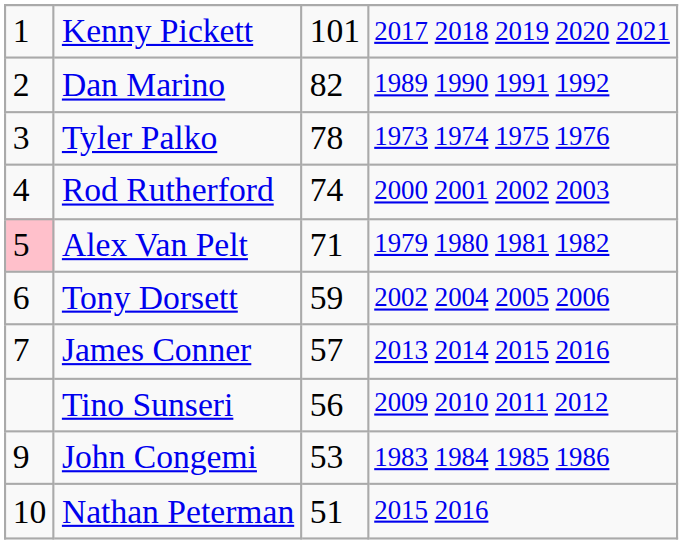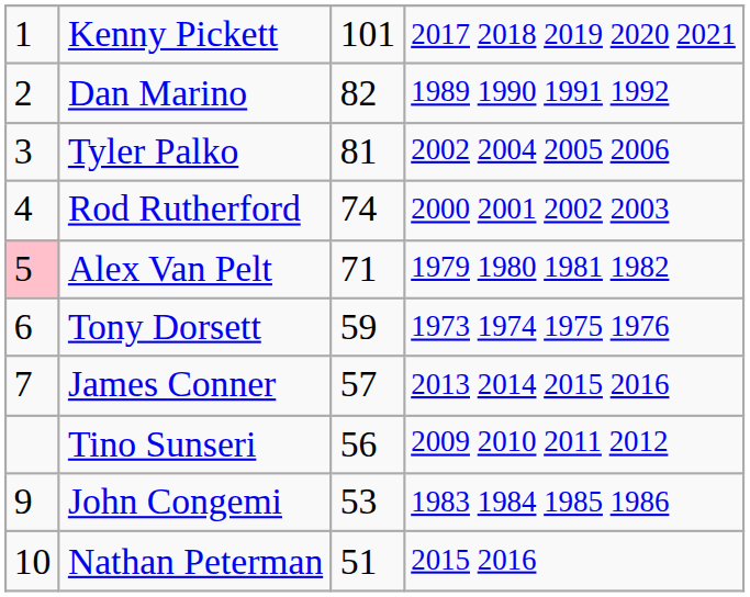Tyler Palko | column 3: 78 -> 81
Tyler Palko | column 4: 1973 1974 1975 1976 -> 2002 2004 2005 2006
Tony Dorsett | column 4: 2002 2004 2005 2006 -> 1973 1974 1975 1976
